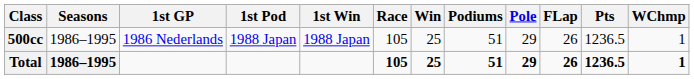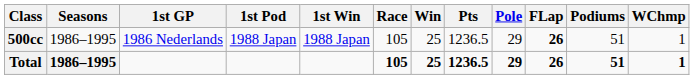columns swapped: Podiums <-> Pts
500cc | FLap: normal -> bold
